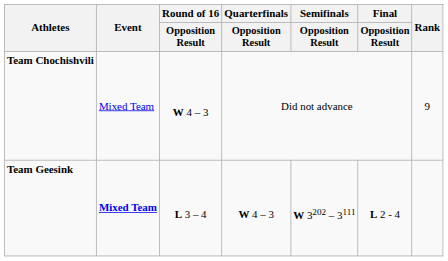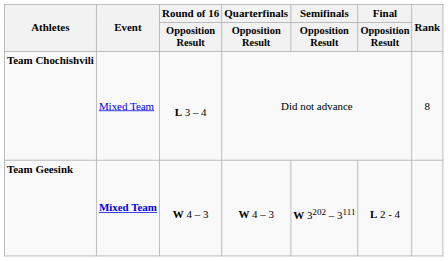Team Chochishvili | Round of 16 / Opposition Result: W 4 – 3 -> L 3 – 4
Team Chochishvili | Rank: 9 -> 8
Team Geesink | Round of 16 / Opposition Result: L 3 – 4 -> W 4 – 3
